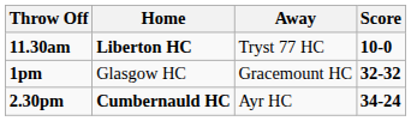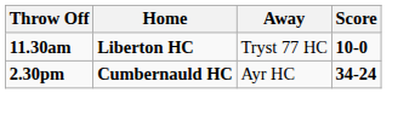- row: 1pm | Glasgow HC | Gracemount HC | 32-32
